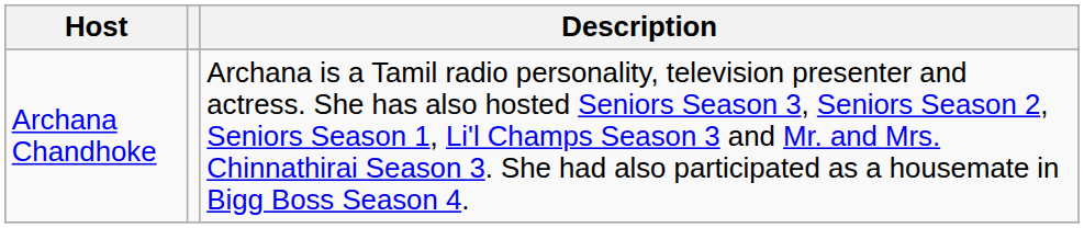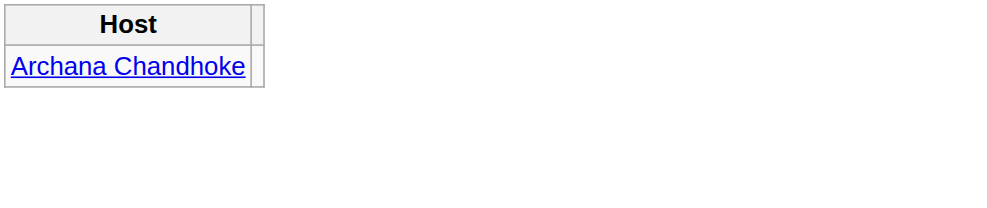- column: Description | Archana is a Tamil radio personality, television presenter and actress. She has also hosted Seniors Season 3, Seniors Season 2, Seniors Season 1, Li'l Champs Season 3 and Mr. and Mrs. Chinnathirai Season 3. She had also participated as a housemate in Bigg Boss Season 4.
